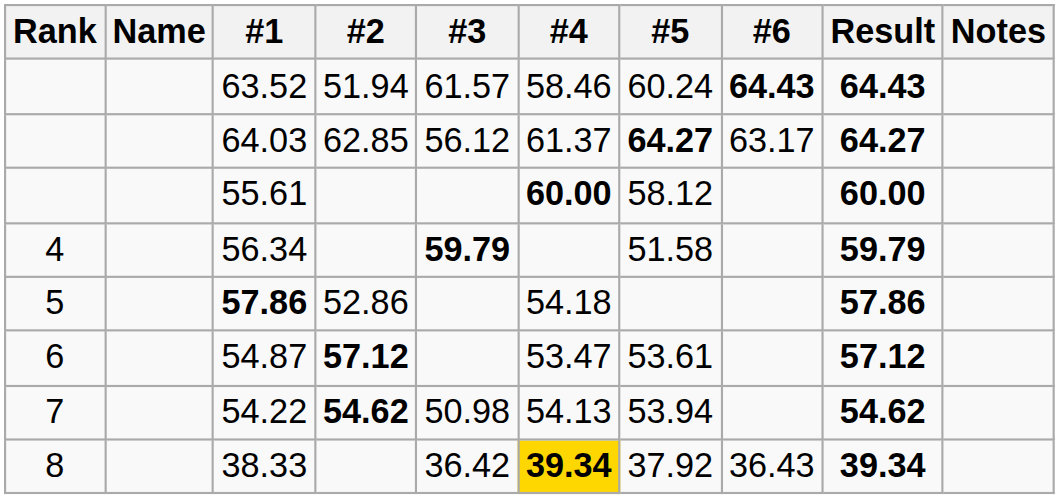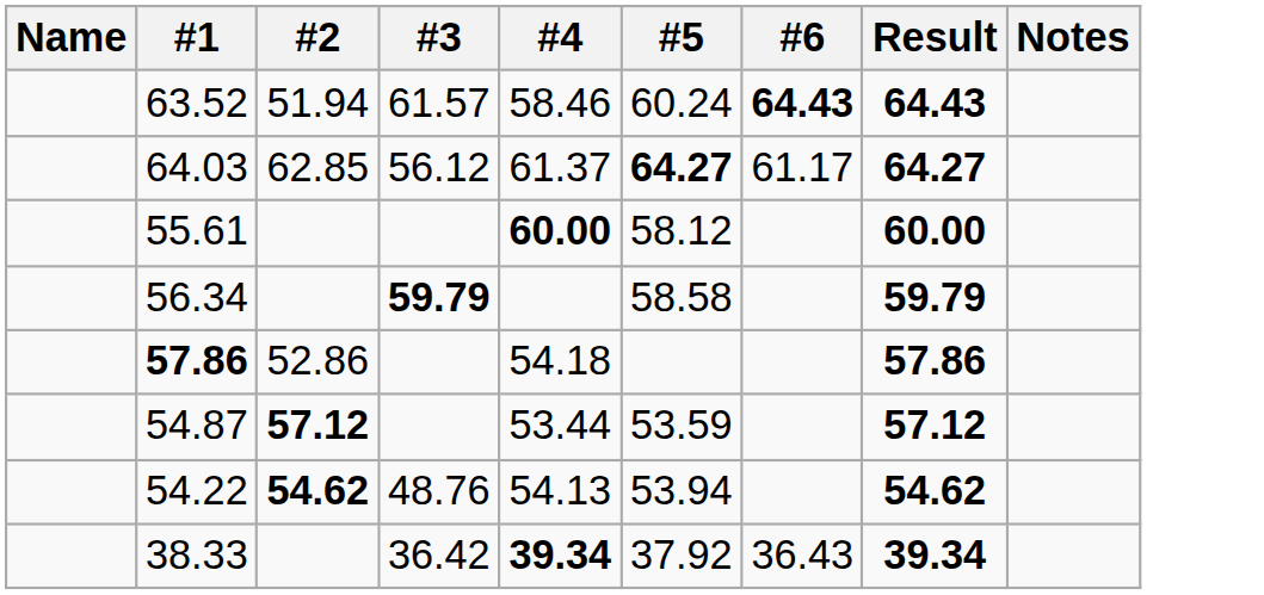- column: Rank | 4 | 5 | 6 | 7 | 8
64.03 | #6: 63.17 -> 61.17
56.34 | #5: 51.58 -> 58.58
54.87 | #4: 53.47 -> 53.44
54.87 | #5: 53.61 -> 53.59
54.22 | #3: 50.98 -> 48.76
38.33 | #4: gold background -> no background
